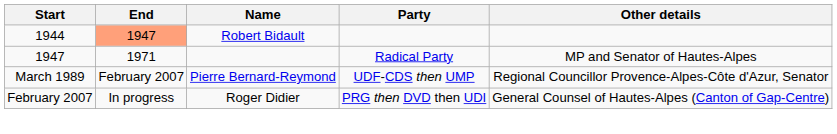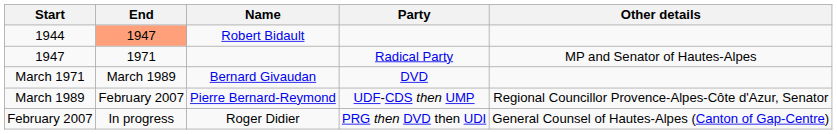+ row: March 1971 | March 1989 | Bernard Givaudan | DVD
